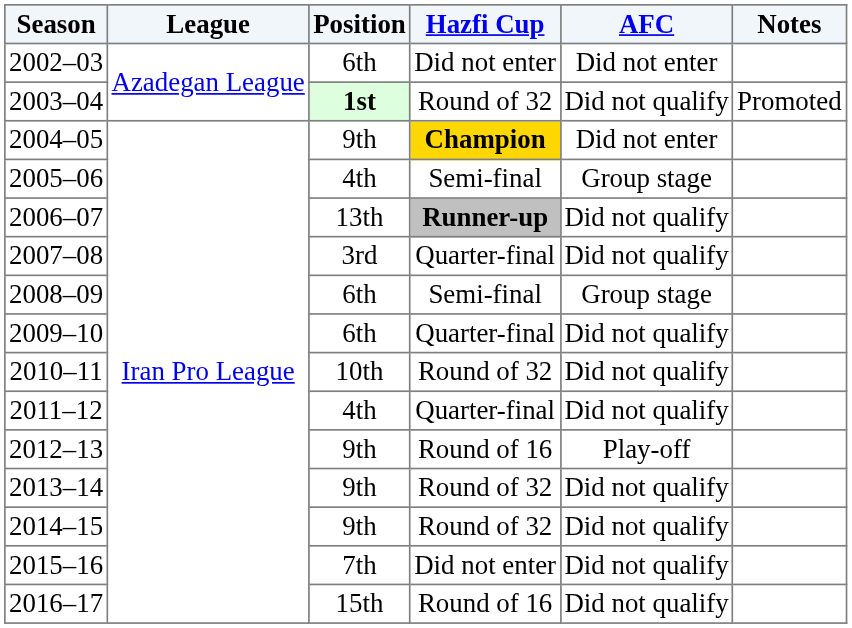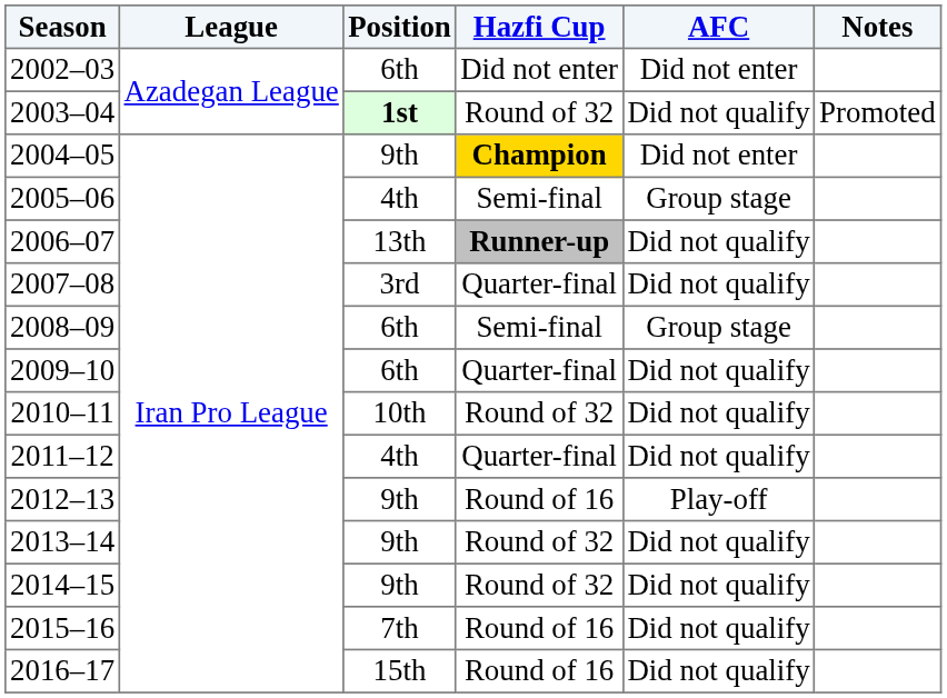2015–16 | Hazfi Cup: Did not enter -> Round of 16
